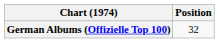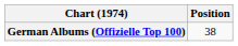German Albums (Offizielle Top 100) | Position: 32 -> 38
